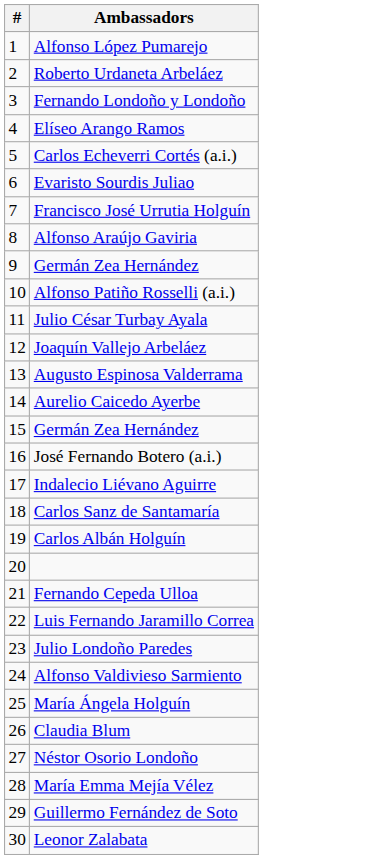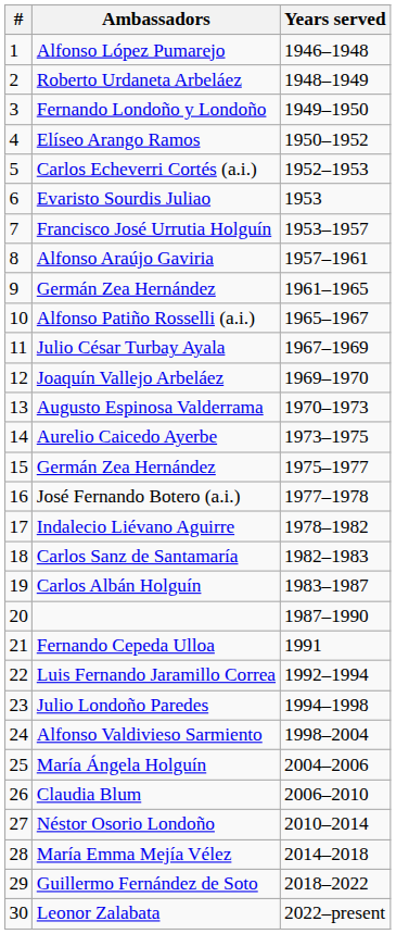+ column: Years served | 1946–1948 | 1948–1949 | 1949–1950 | 1950–1952 | 1952–1953 | 1953 | 1953–1957 | 1957–1961 | 1961–1965 | 1965–1967 | 1967–1969 | 1969–1970 | 1970–1973 | 1973–1975 | 1975–1977 | 1977–1978 | 1978–1982 | 1982–1983 | 1983–1987 | 1987–1990 | 1991 | 1992–1994 | 1994–1998 | 1998–2004 | 2004–2006 | 2006–2010 | 2010–2014 | 2014–2018 | 2018–2022 | 2022–present
